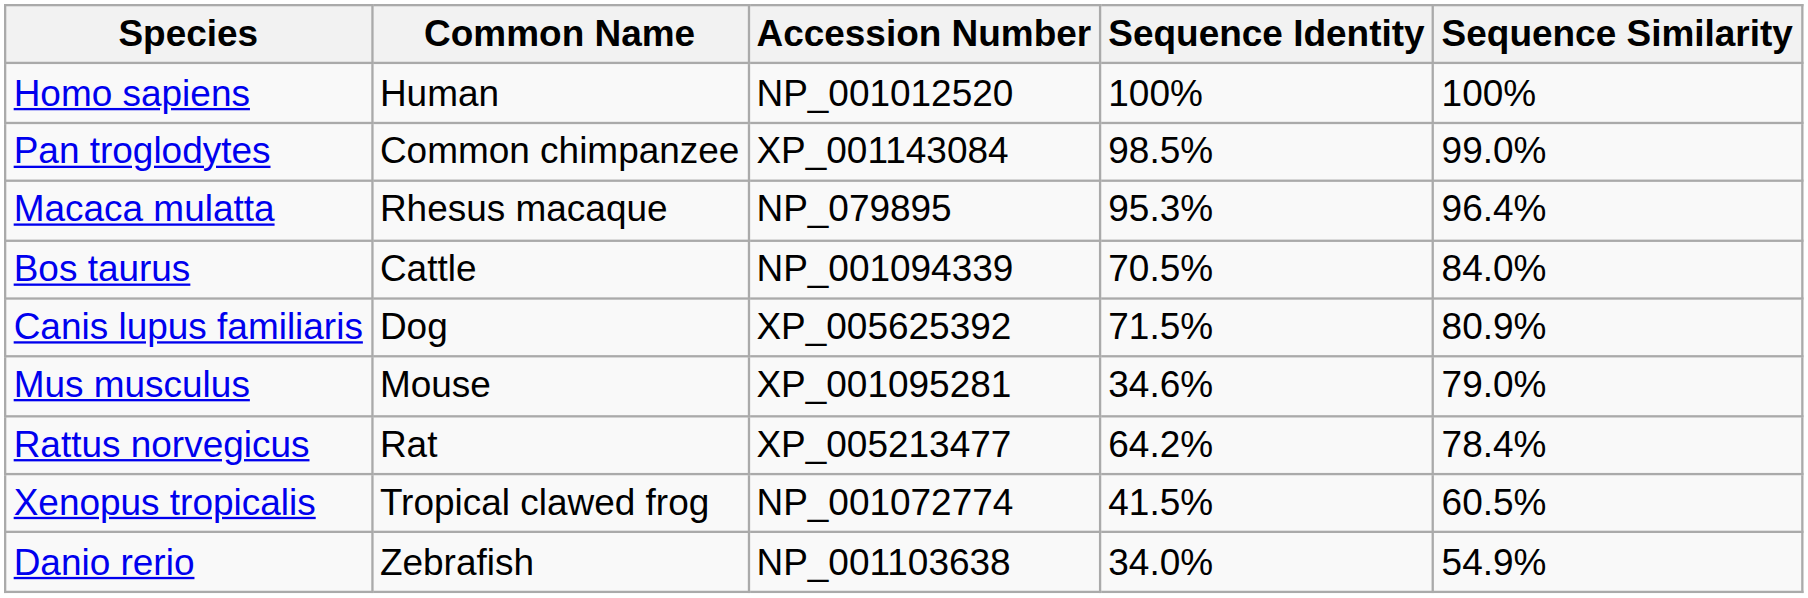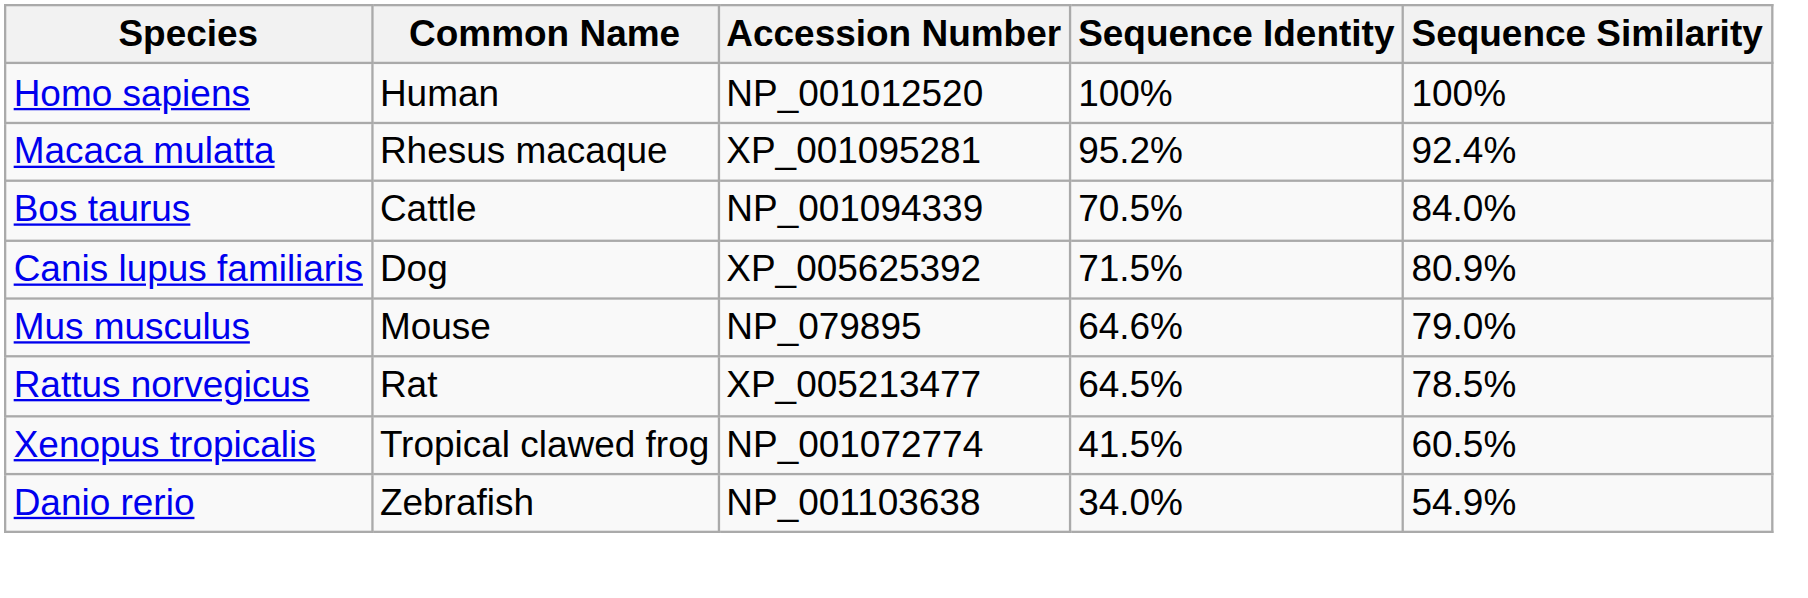- row: Pan troglodytes | Common chimpanzee | XP_001143084 | 98.5% | 99.0%
Macaca mulatta | Accession Number: NP_079895 -> XP_001095281
Macaca mulatta | Sequence Identity: 95.3% -> 95.2%
Macaca mulatta | Sequence Similarity: 96.4% -> 92.4%
Mus musculus | Accession Number: XP_001095281 -> NP_079895
Mus musculus | Sequence Identity: 34.6% -> 64.6%
Rattus norvegicus | Sequence Identity: 64.2% -> 64.5%
Rattus norvegicus | Sequence Similarity: 78.4% -> 78.5%
